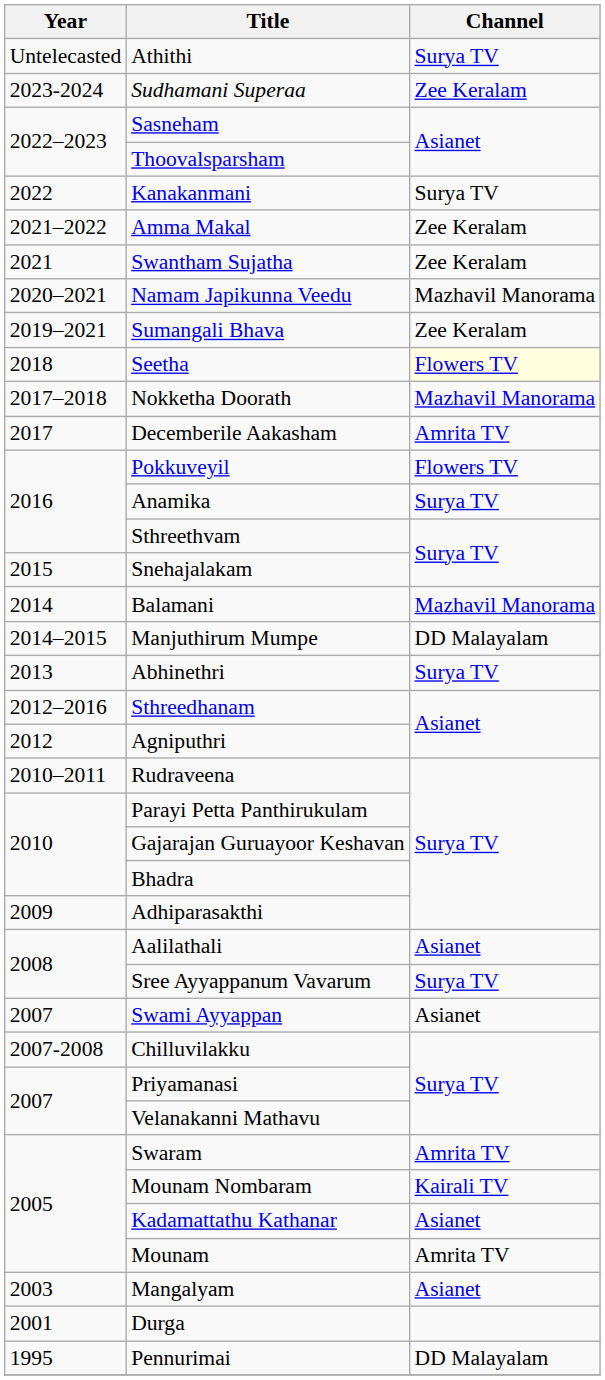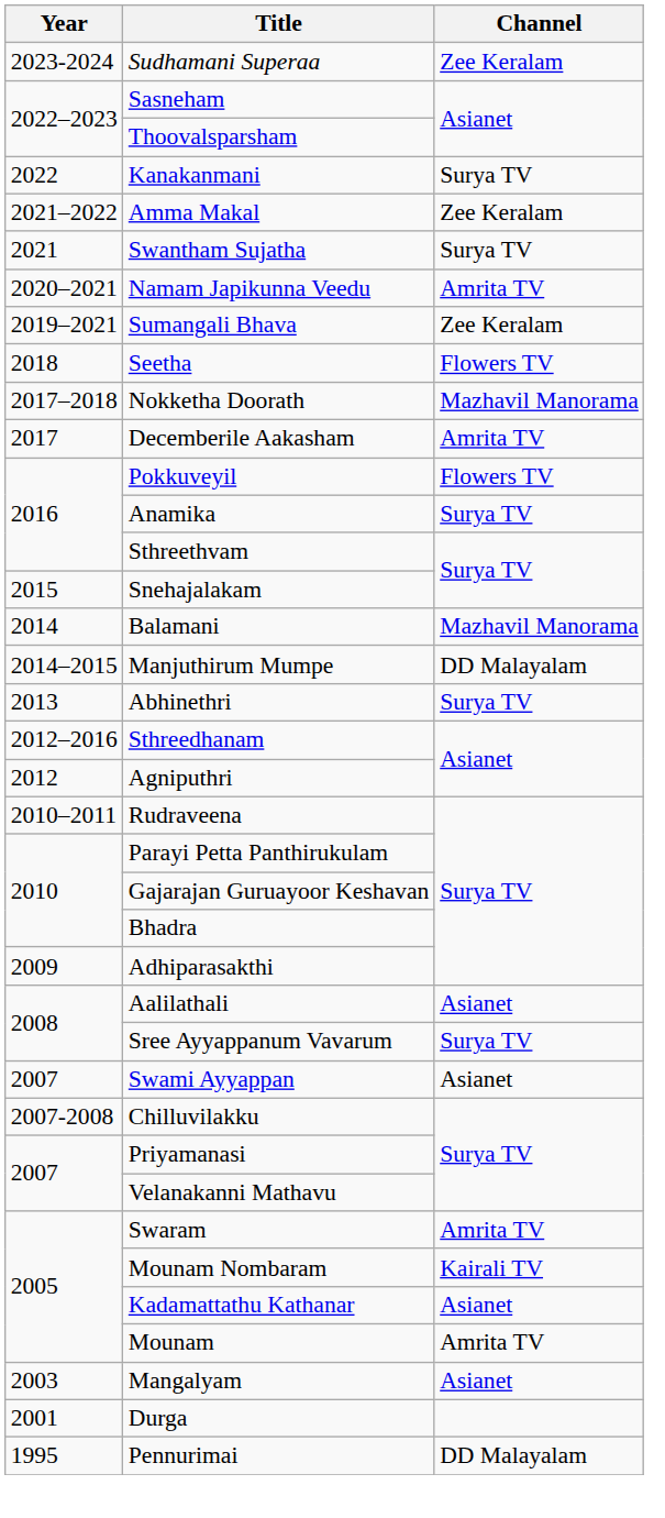- row: Untelecasted | Athithi | Surya TV
Swantham Sujatha | Channel: Zee Keralam -> Surya TV
Namam Japikunna Veedu | Channel: Mazhavil Manorama -> Amrita TV
Seetha | Channel: lightyellow background -> no background
